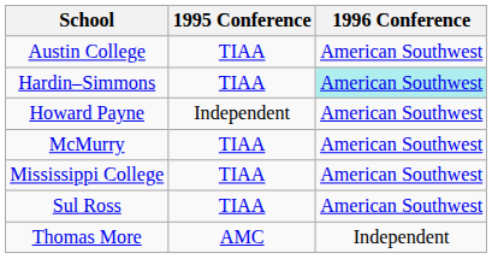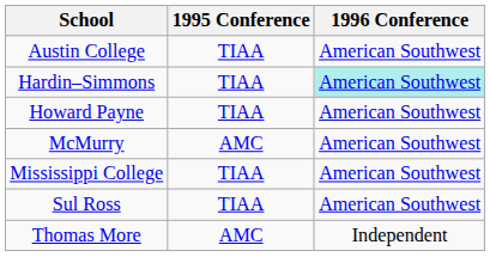Howard Payne | 1995 Conference: Independent -> TIAA
McMurry | 1995 Conference: TIAA -> AMC
